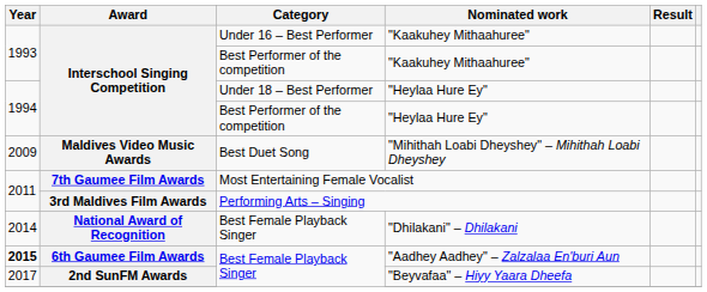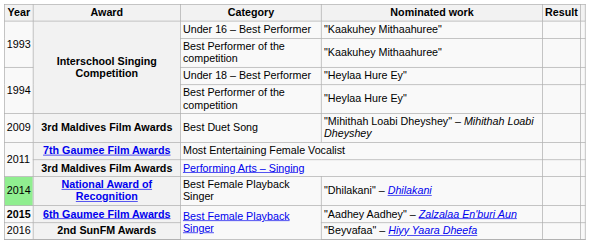"Mihithah Loabi Dheyshey" – Mihithah Loabi Dheyshey | Award: Maldives Video Music Awards -> 3rd Maldives Film Awards
"Dhilakani" – Dhilakani | Year: no background -> lightgreen background
"Beyvafaa" – Hiyy Yaara Dheefa | Year: 2017 -> 2016
